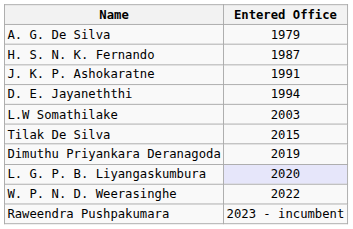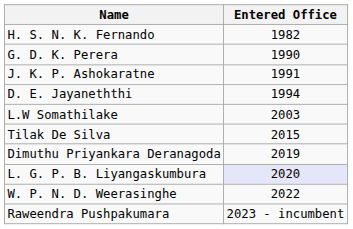- row: A. G. De Silva | 1979
H. S. N. K. Fernando | Entered Office: 1987 -> 1982
+ row: G. D. K. Perera | 1990
